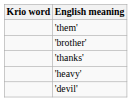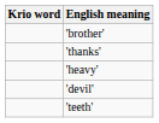- row: 'them'
+ row: 'teeth'
